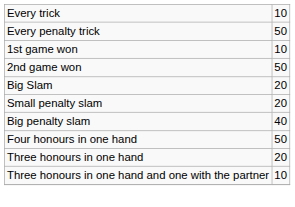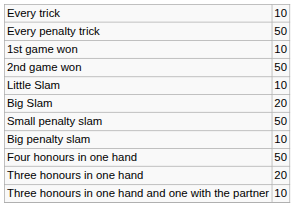+ row: Little Slam | 10
Small penalty slam | column 2: 20 -> 50
Big penalty slam | column 2: 40 -> 10
